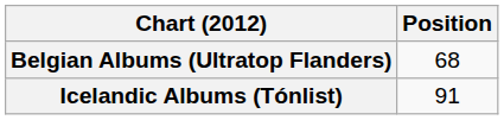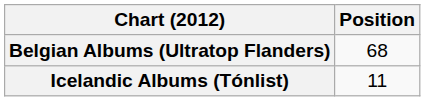Icelandic Albums (Tónlist) | Position: 91 -> 11
